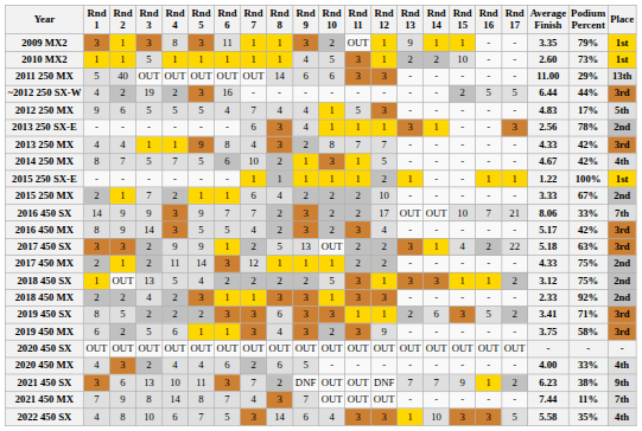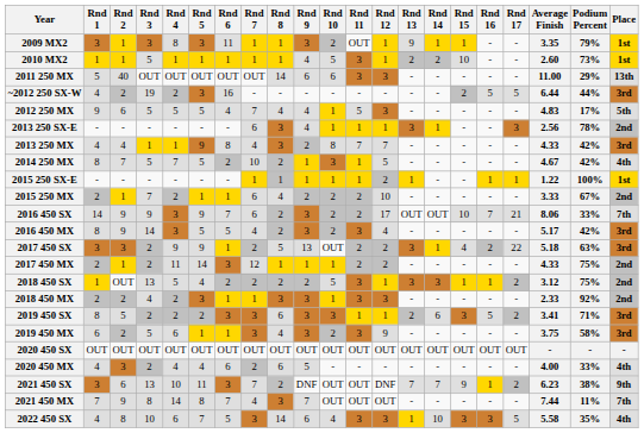2014 250 MX | Rnd 6: 6 -> 2
2016 450 SX | Rnd 7: 7 -> 6
